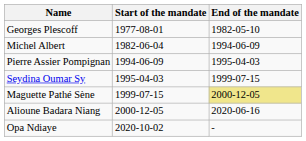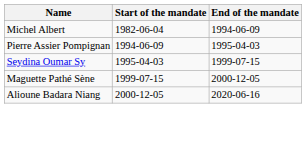- row: Georges Plescoff | 1977-08-01 | 1982-05-10
Maguette Pathé Sène | End of the mandate: khaki background -> no background
- row: Opa Ndiaye | 2020-10-02 | -
